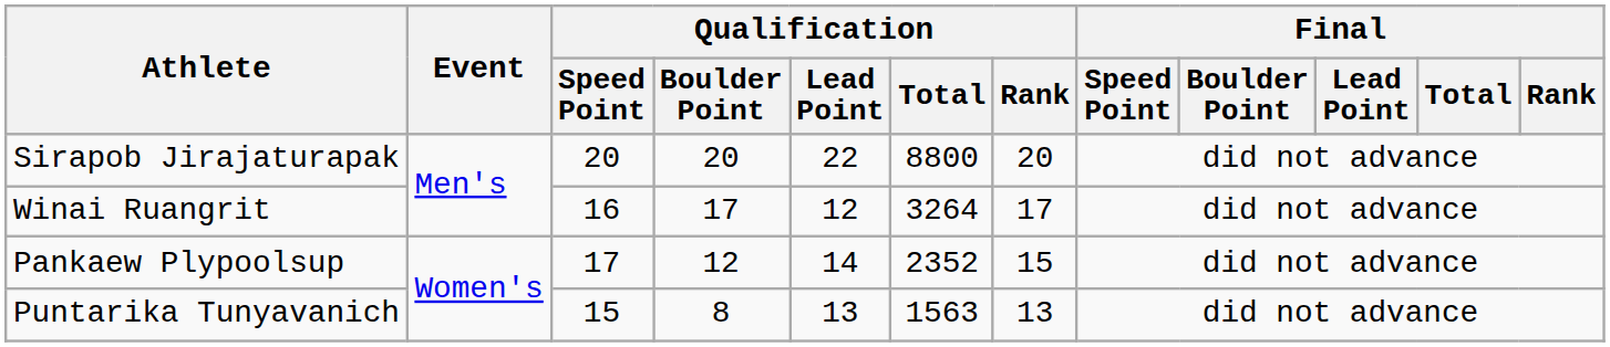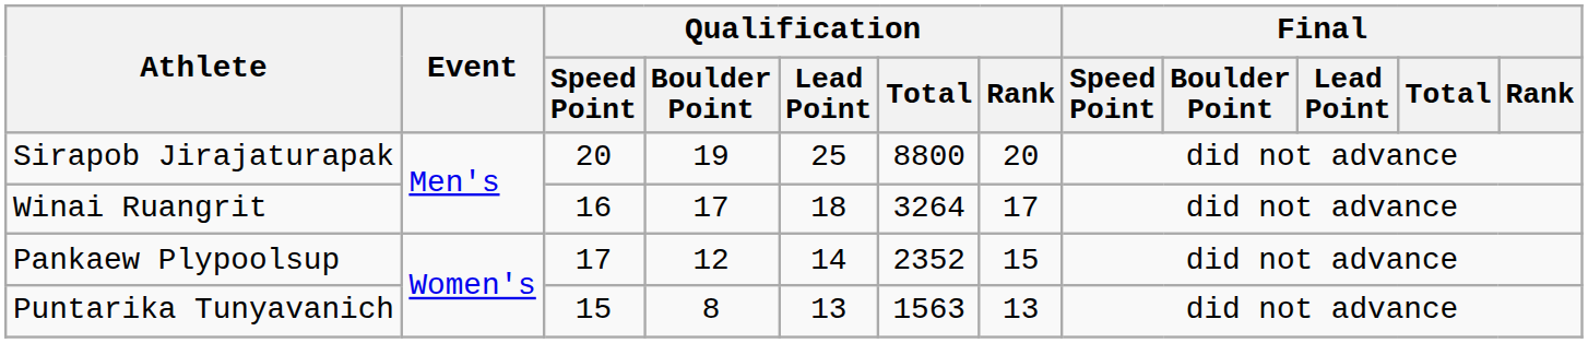Sirapob Jirajaturapak | Qualification / Boulder Point: 20 -> 19
Sirapob Jirajaturapak | Qualification / Lead Point: 22 -> 25
Winai Ruangrit | Qualification / Lead Point: 12 -> 18
